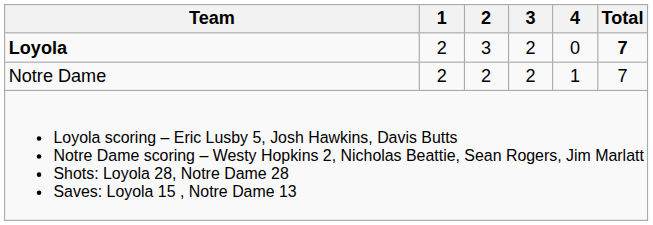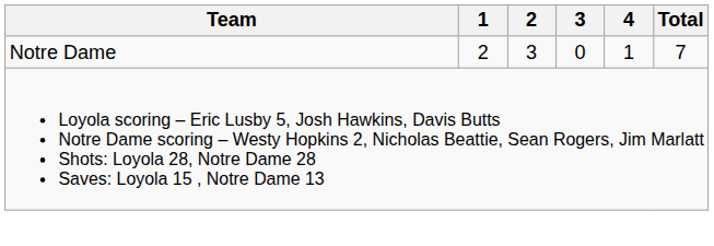- row: Loyola | 2 | 3 | 2 | 0 | 7
Notre Dame | 2: 2 -> 3
Notre Dame | 3: 2 -> 0
